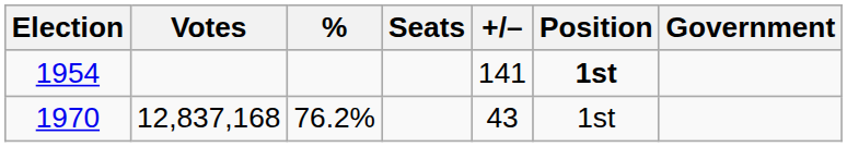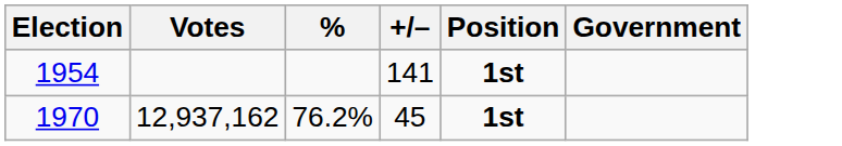- column: Seats
1970 | Votes: 12,837,168 -> 12,937,162
1970 | +/–: 43 -> 45
1970 | Position: normal -> bold
